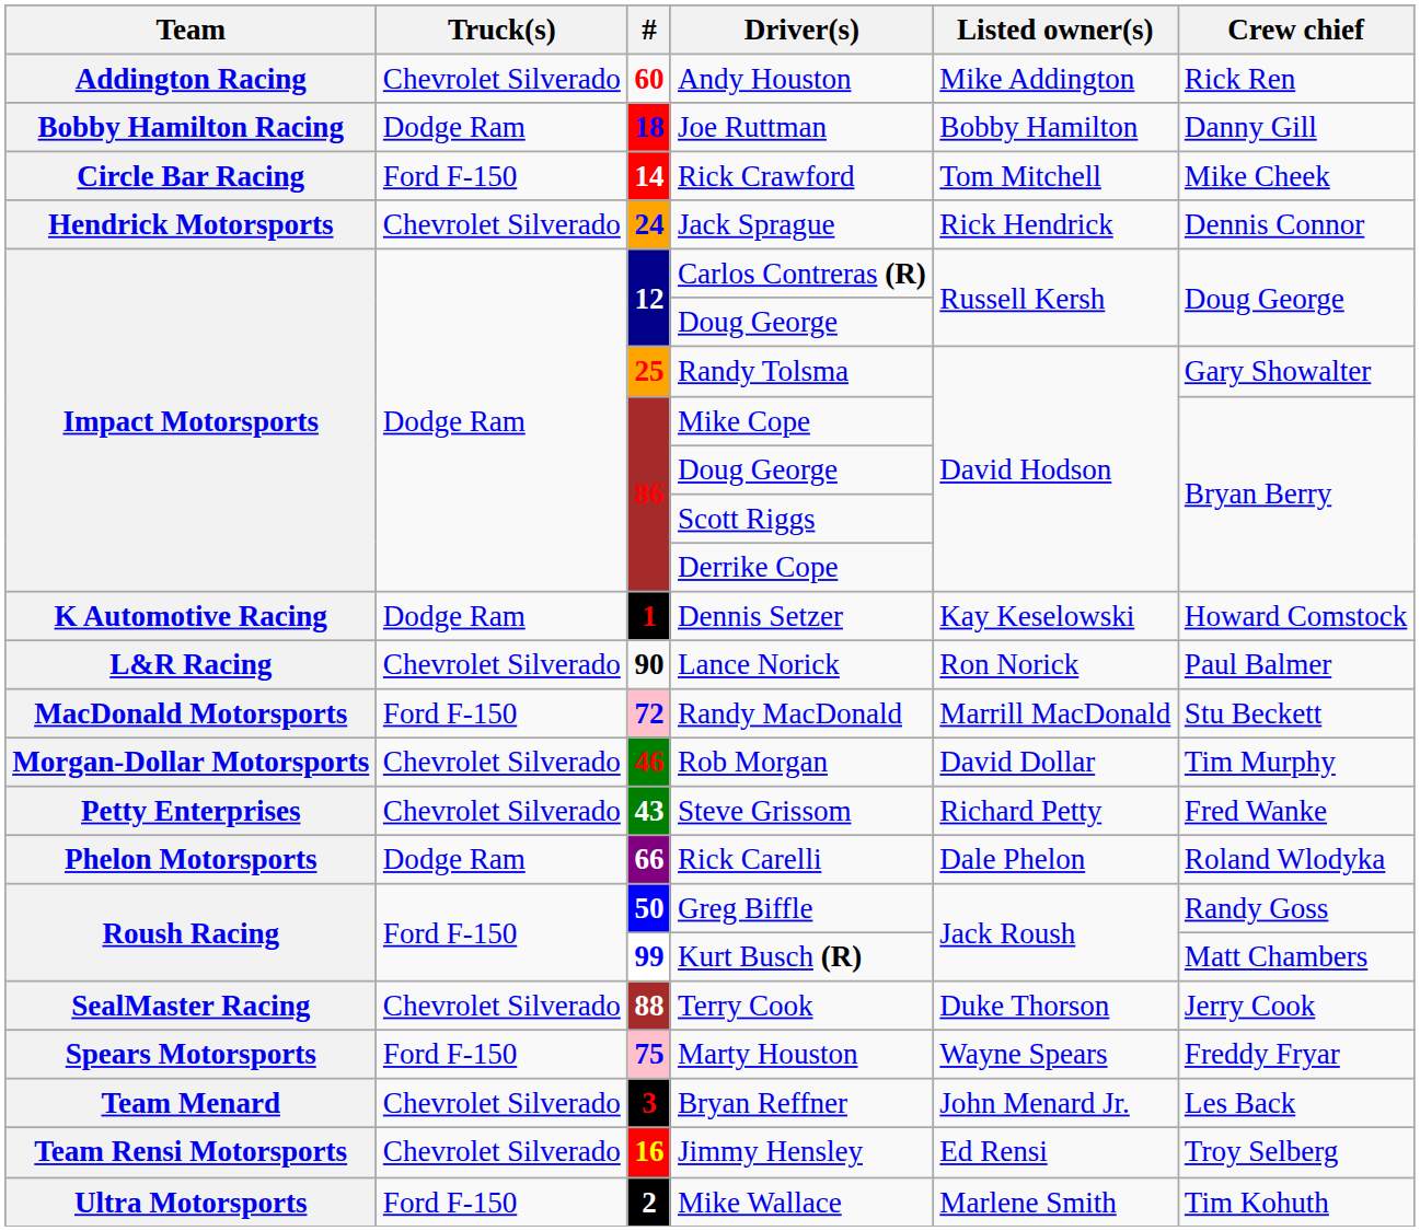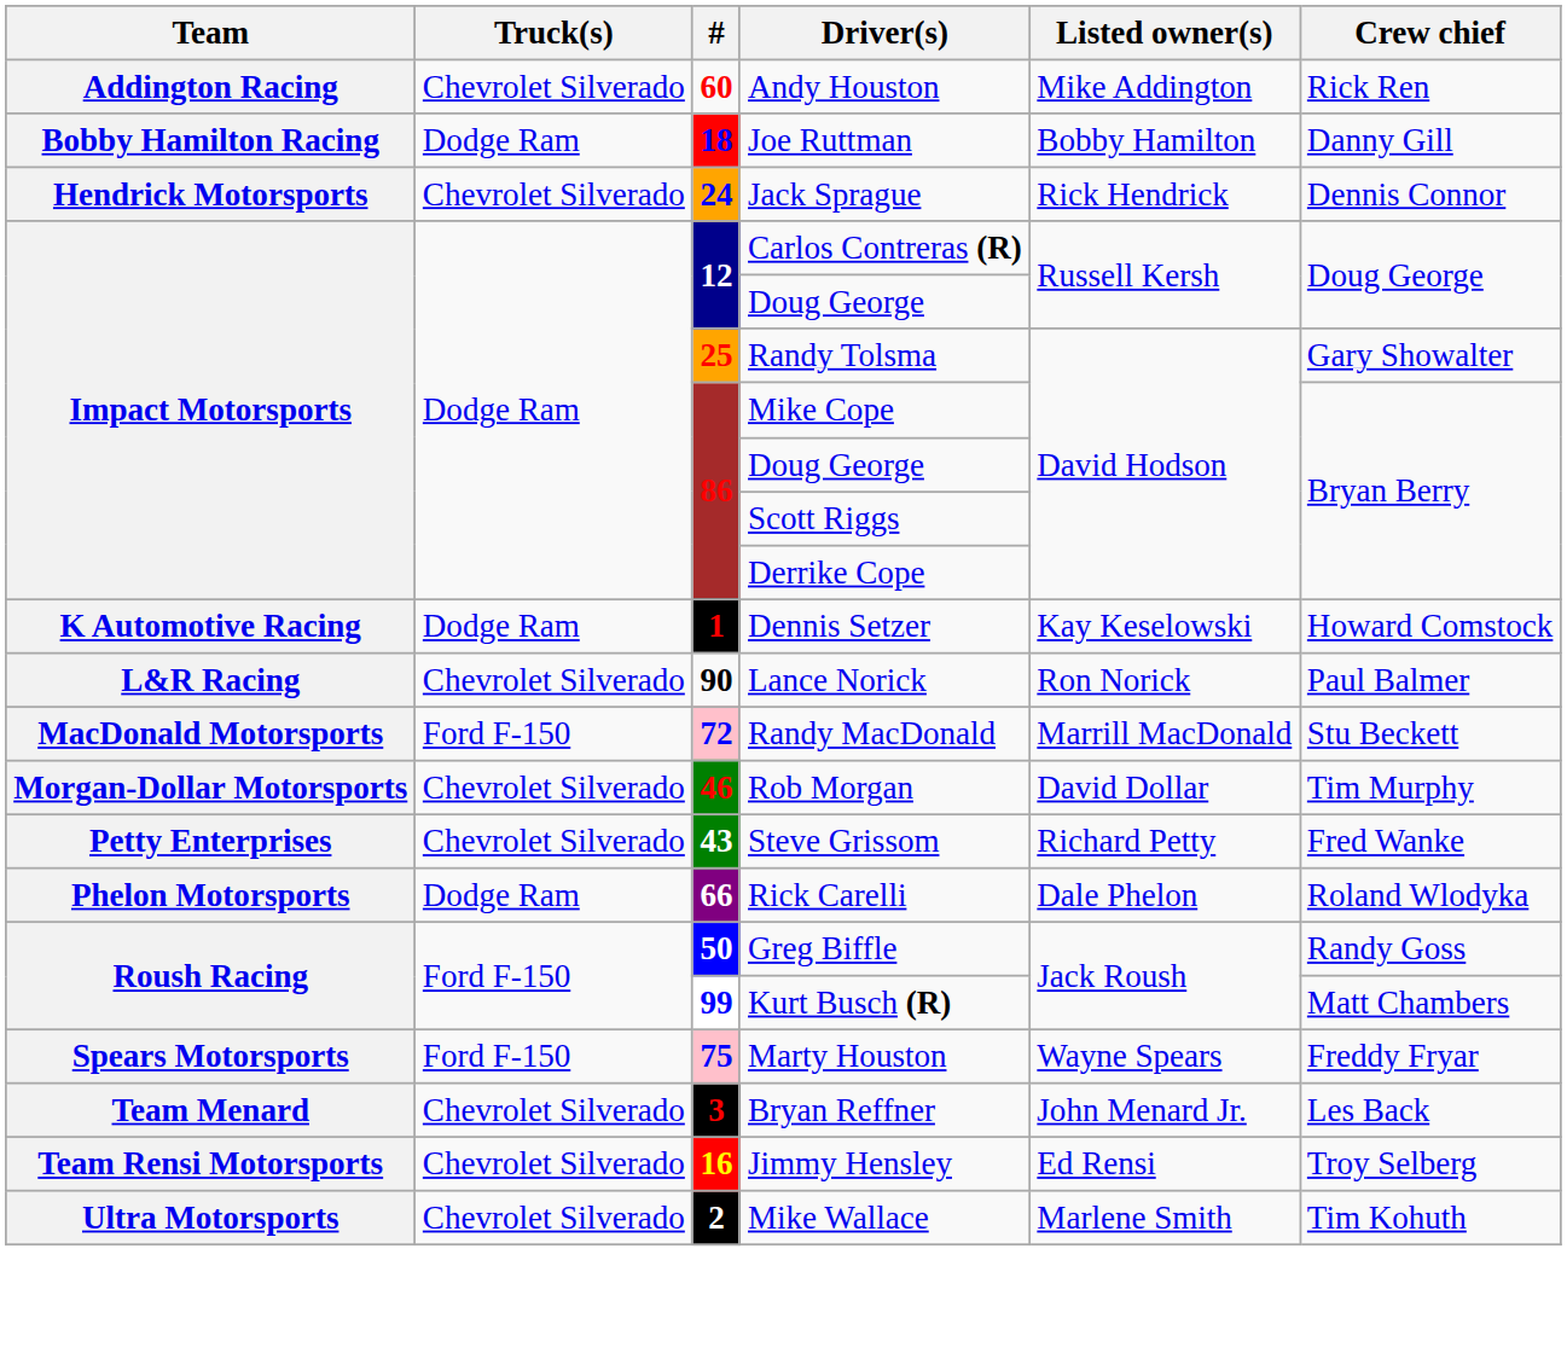- row: Circle Bar Racing | Ford F-150 | 14 | Rick Crawford | Tom Mitchell | Mike Cheek
- row: SealMaster Racing | Chevrolet Silverado | 88 | Terry Cook | Duke Thorson | Jerry Cook
Mike Wallace | Truck(s): Ford F-150 -> Chevrolet Silverado
